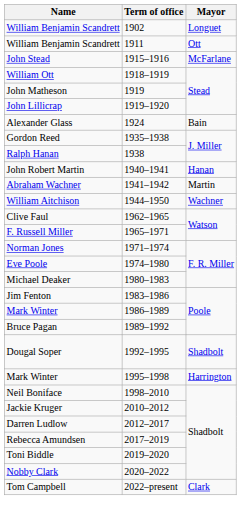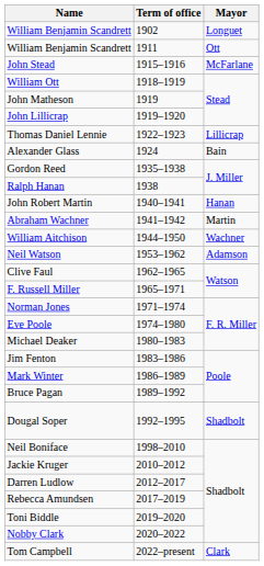+ row: Thomas Daniel Lennie | 1922–1923 | Lillicrap
+ row: Neil Watson | 1953–1962 | Adamson
- row: Mark Winter | 1995–1998 | Harrington
